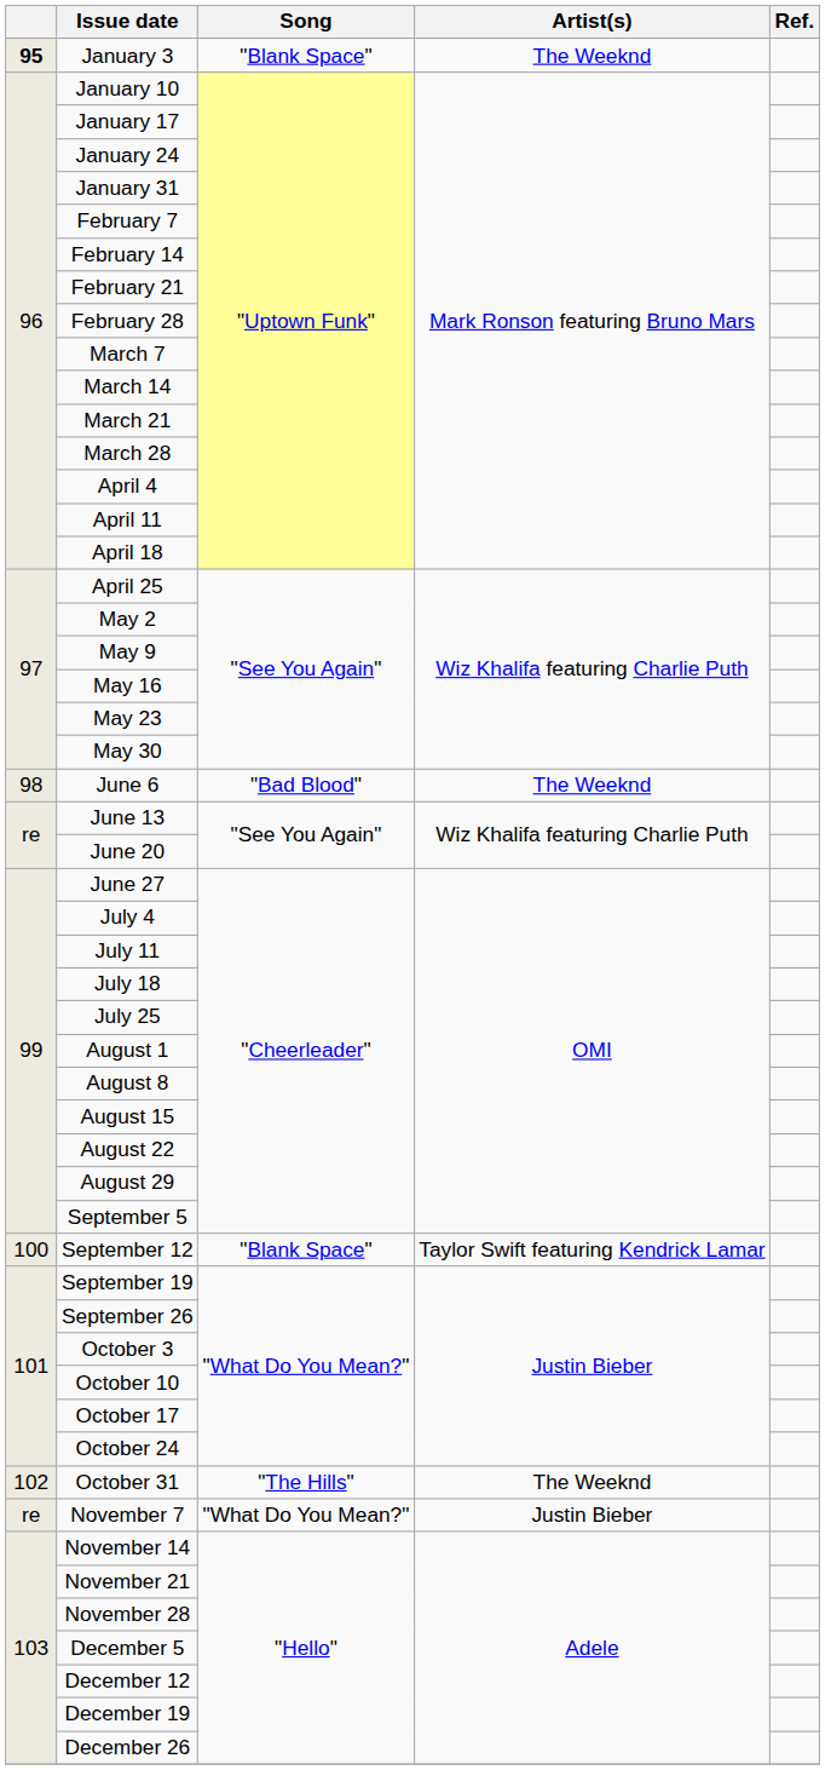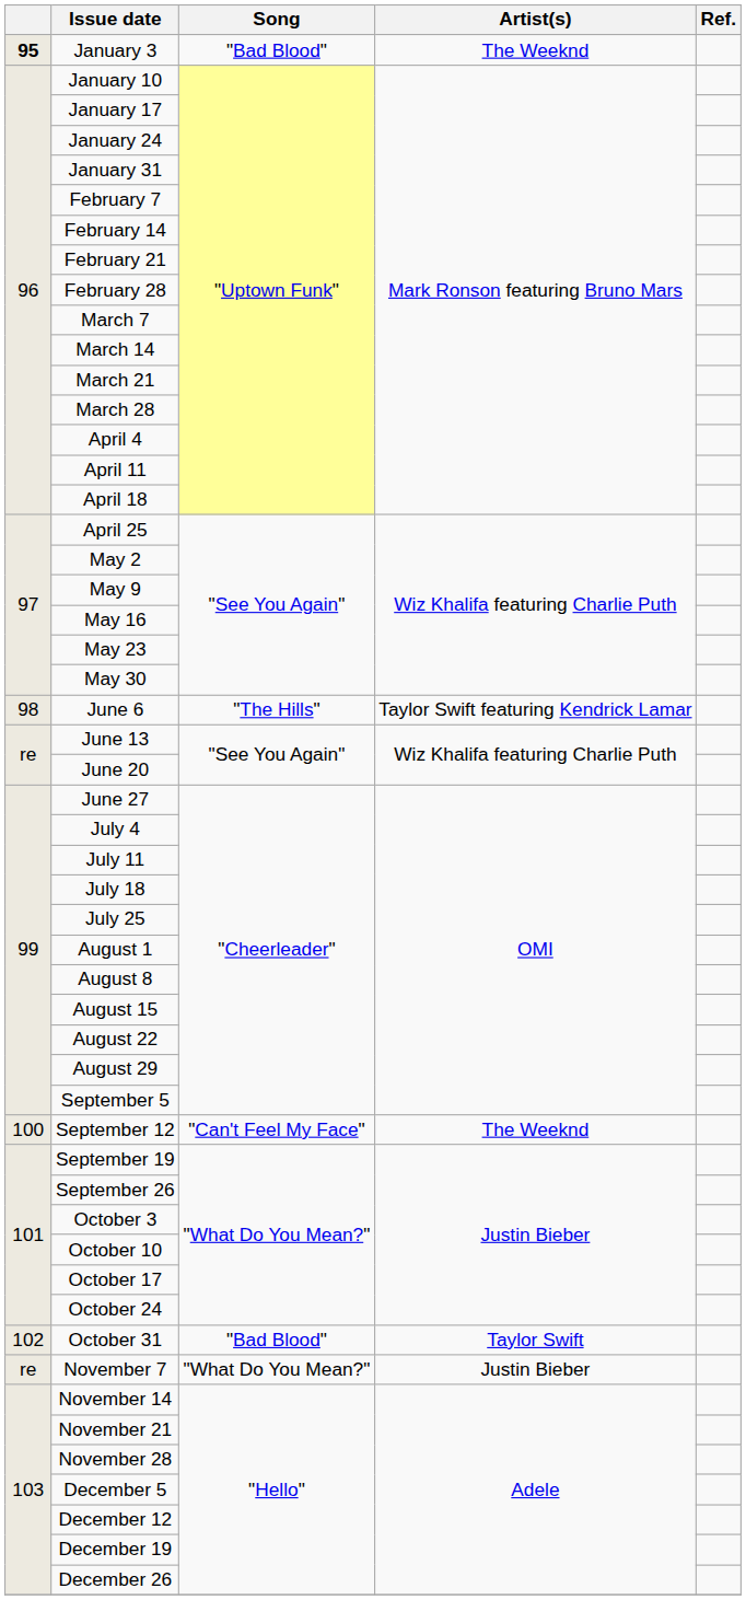January 3 | Song: "Blank Space" -> "Bad Blood"
June 6 | Song: "Bad Blood" -> "The Hills"
June 6 | Artist(s): The Weeknd -> Taylor Swift featuring Kendrick Lamar
September 12 | Song: "Blank Space" -> "Can't Feel My Face"
September 12 | Artist(s): Taylor Swift featuring Kendrick Lamar -> The Weeknd
October 31 | Song: "The Hills" -> "Bad Blood"
October 31 | Artist(s): The Weeknd -> Taylor Swift
